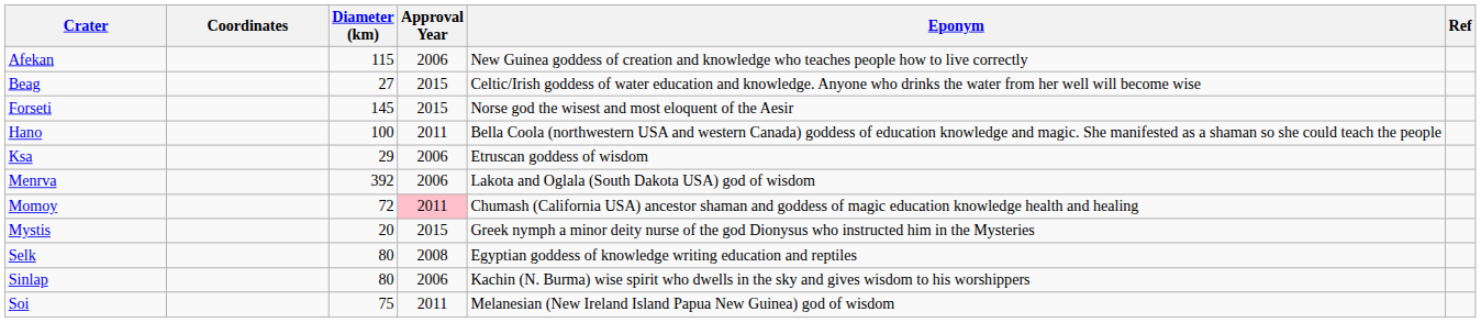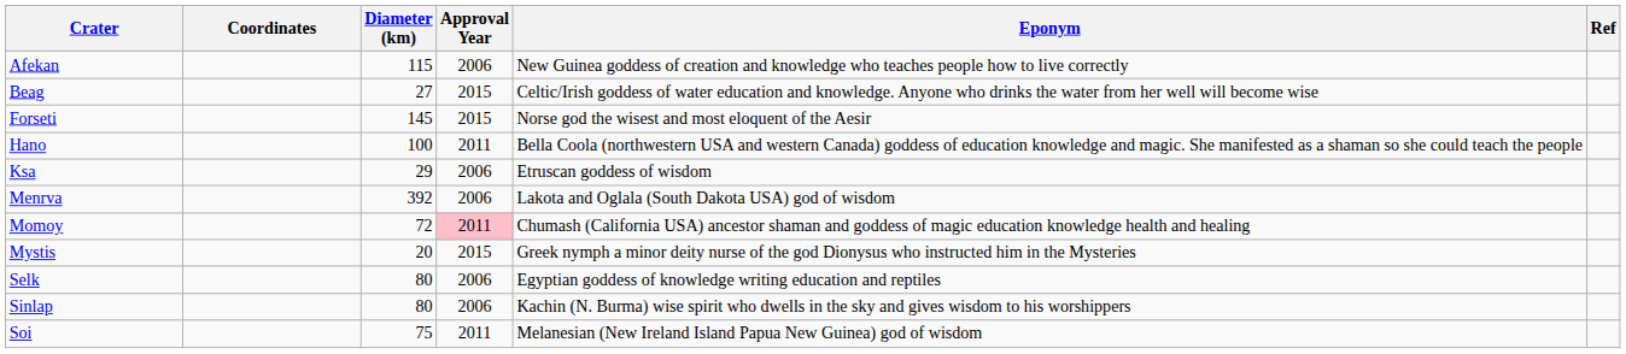Selk | Approval Year: 2008 -> 2006
